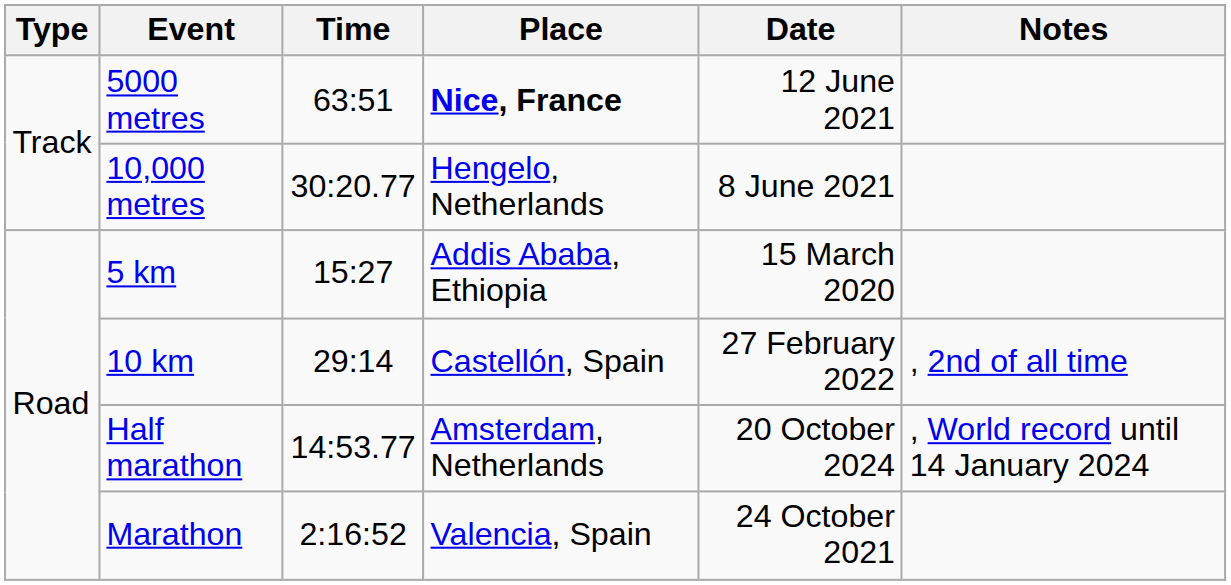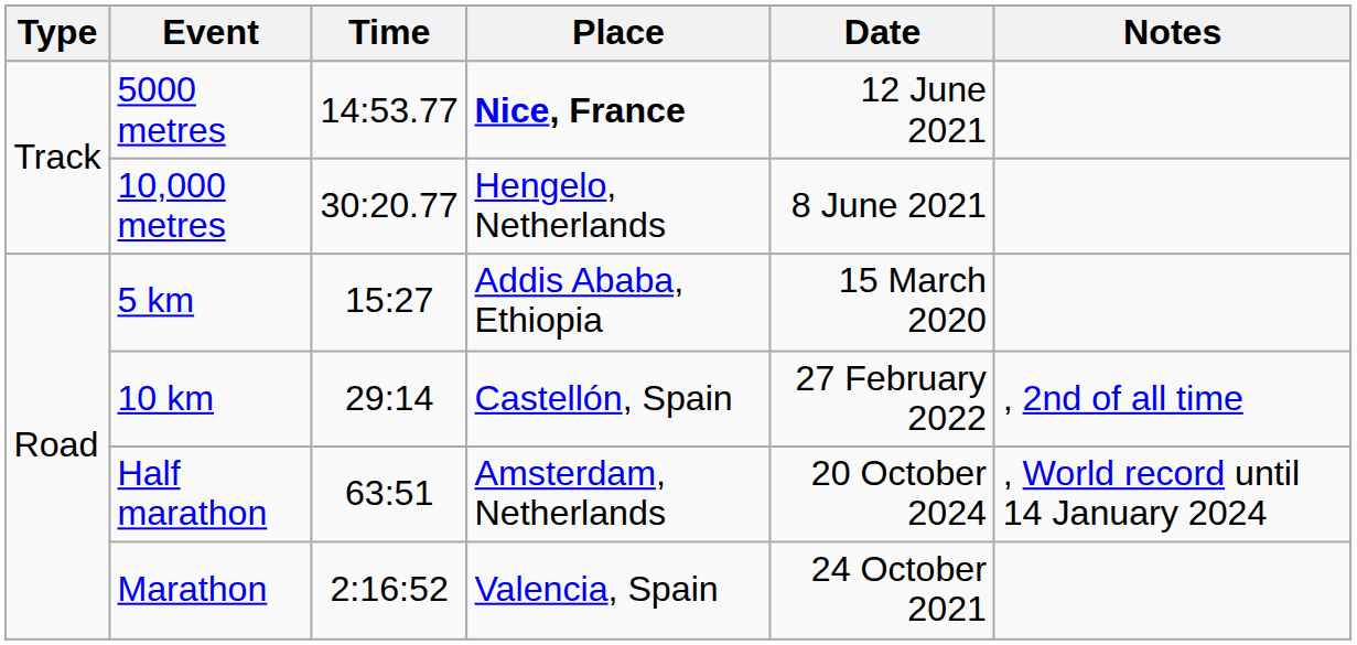5000 metres | Time: 63:51 -> 14:53.77
Half marathon | Time: 14:53.77 -> 63:51
